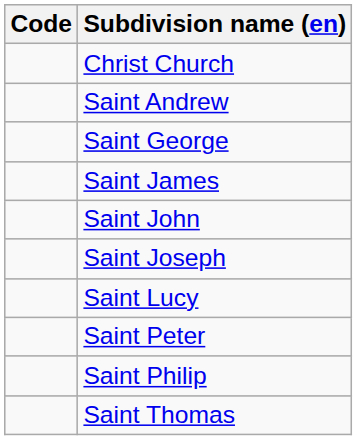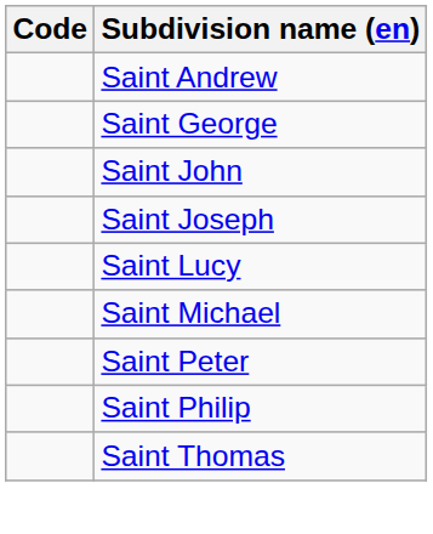- row: Christ Church
- row: Saint James
+ row: Saint Michael
